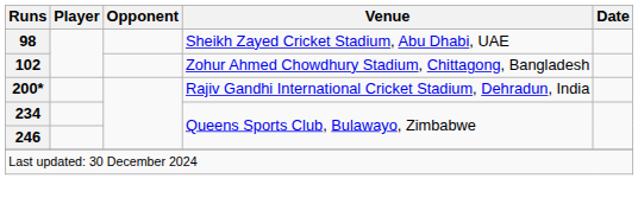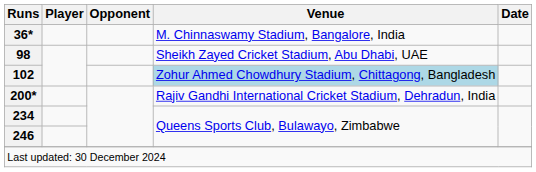+ row: 36* | M. Chinnaswamy Stadium, Bangalore, India
102 | Venue: no background -> lightblue background
